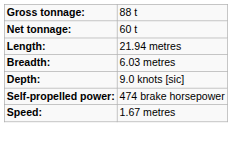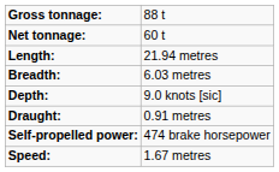+ row: Draught: | 0.91 metres
